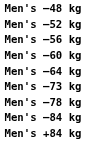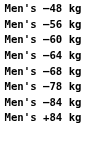- row: Men's –52 kg
+ row: Men's –68 kg
- row: Men's –73 kg
